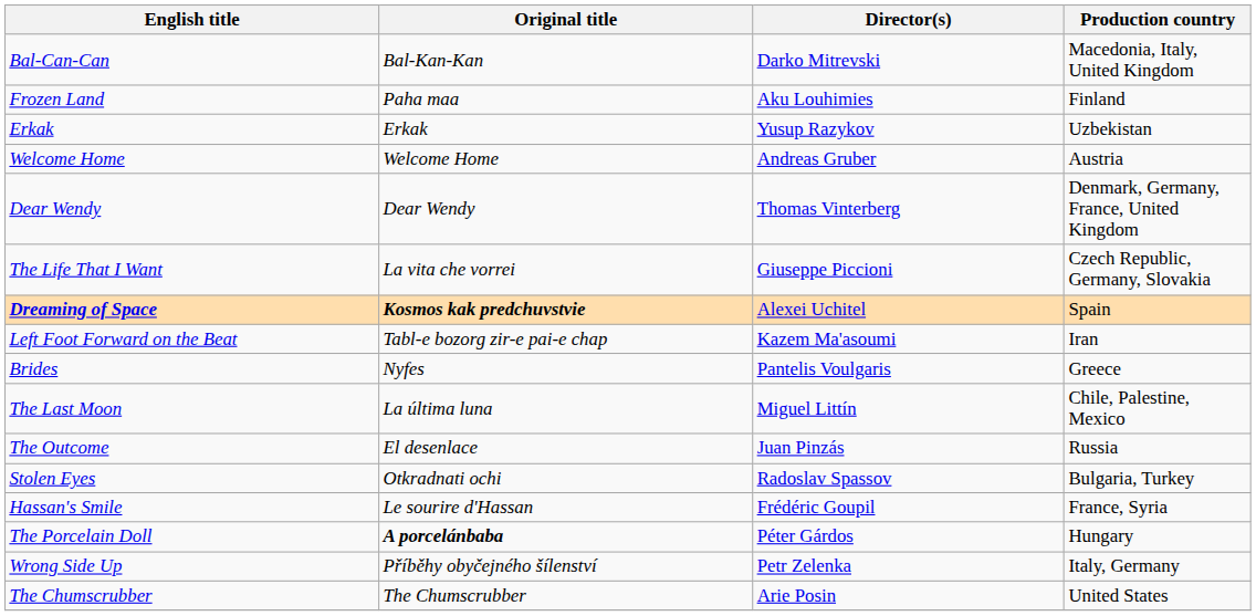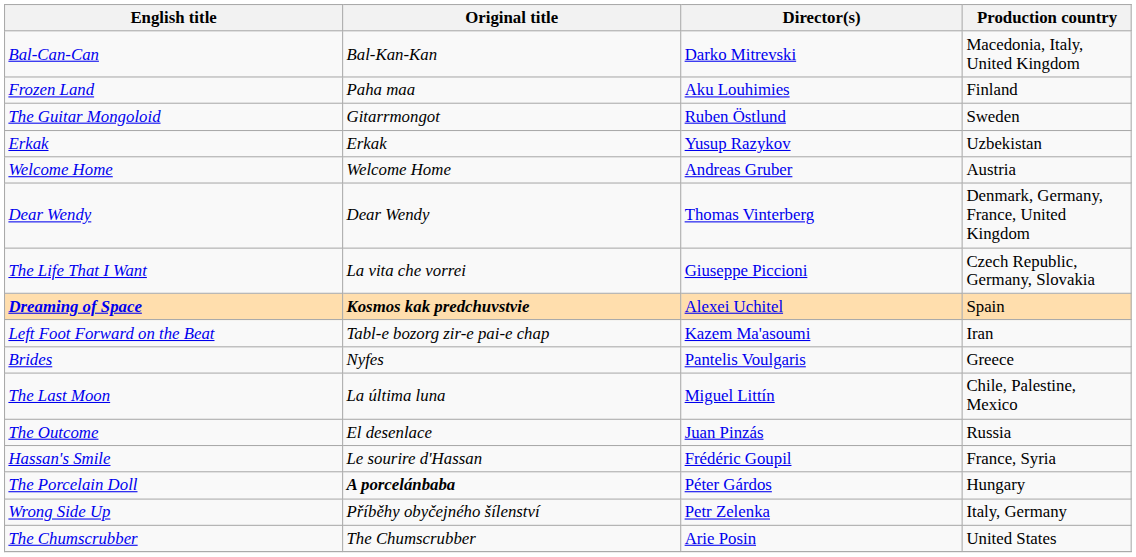+ row: The Guitar Mongoloid | Gitarrmongot | Ruben Östlund | Sweden
- row: Stolen Eyes | Otkradnati ochi | Radoslav Spassov | Bulgaria, Turkey
